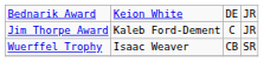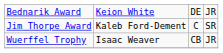Jim Thorpe Award | column 4: JR -> SR
Wuerffel Trophy | column 4: SR -> JR
